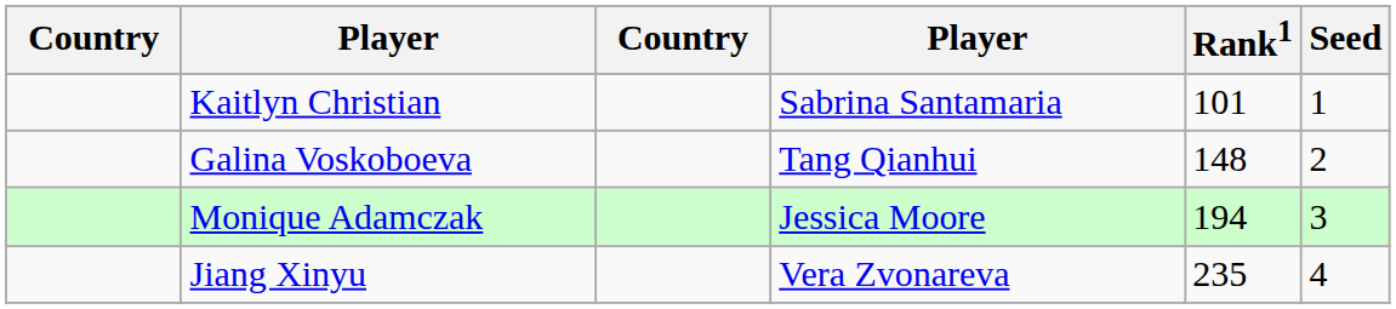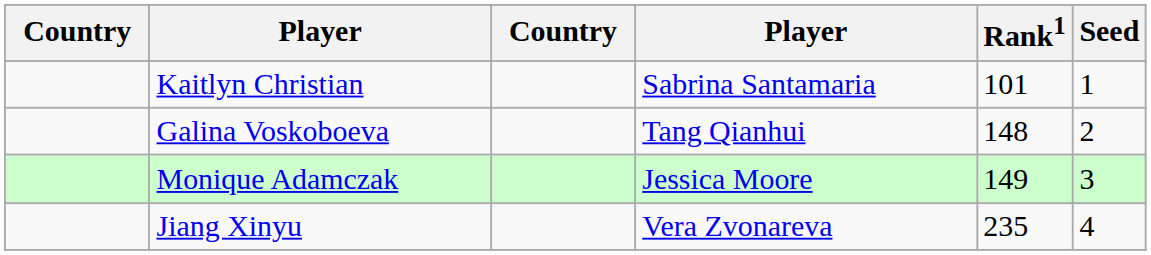Monique Adamczak | Rank1: 194 -> 149
